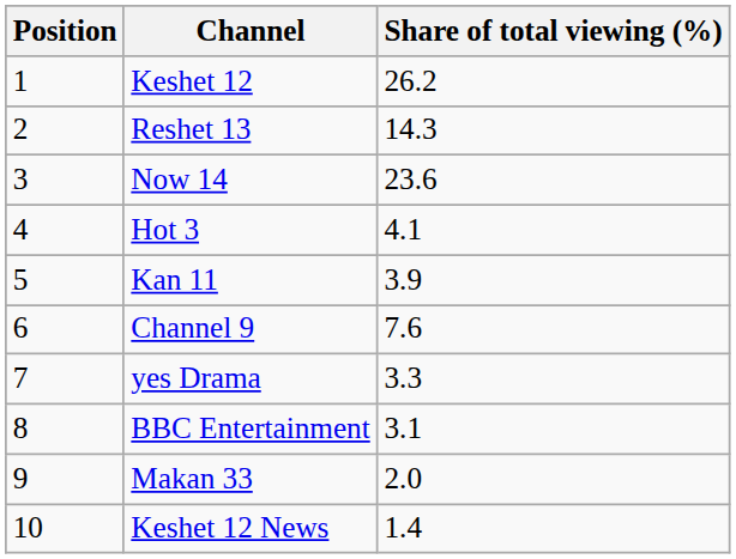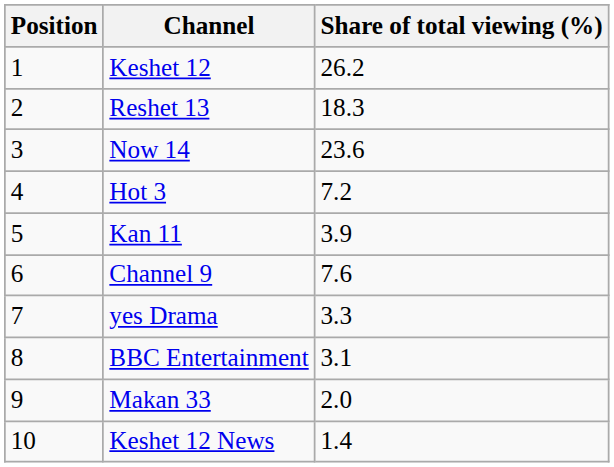Reshet 13 | Share of total viewing (%): 14.3 -> 18.3
Hot 3 | Share of total viewing (%): 4.1 -> 7.2
